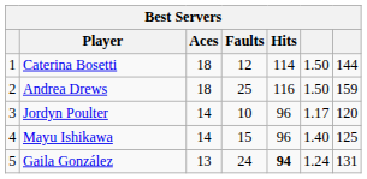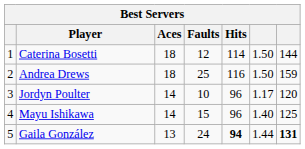Gaila González | column 6: 1.24 -> 1.44
Gaila González | column 7: normal -> bold
